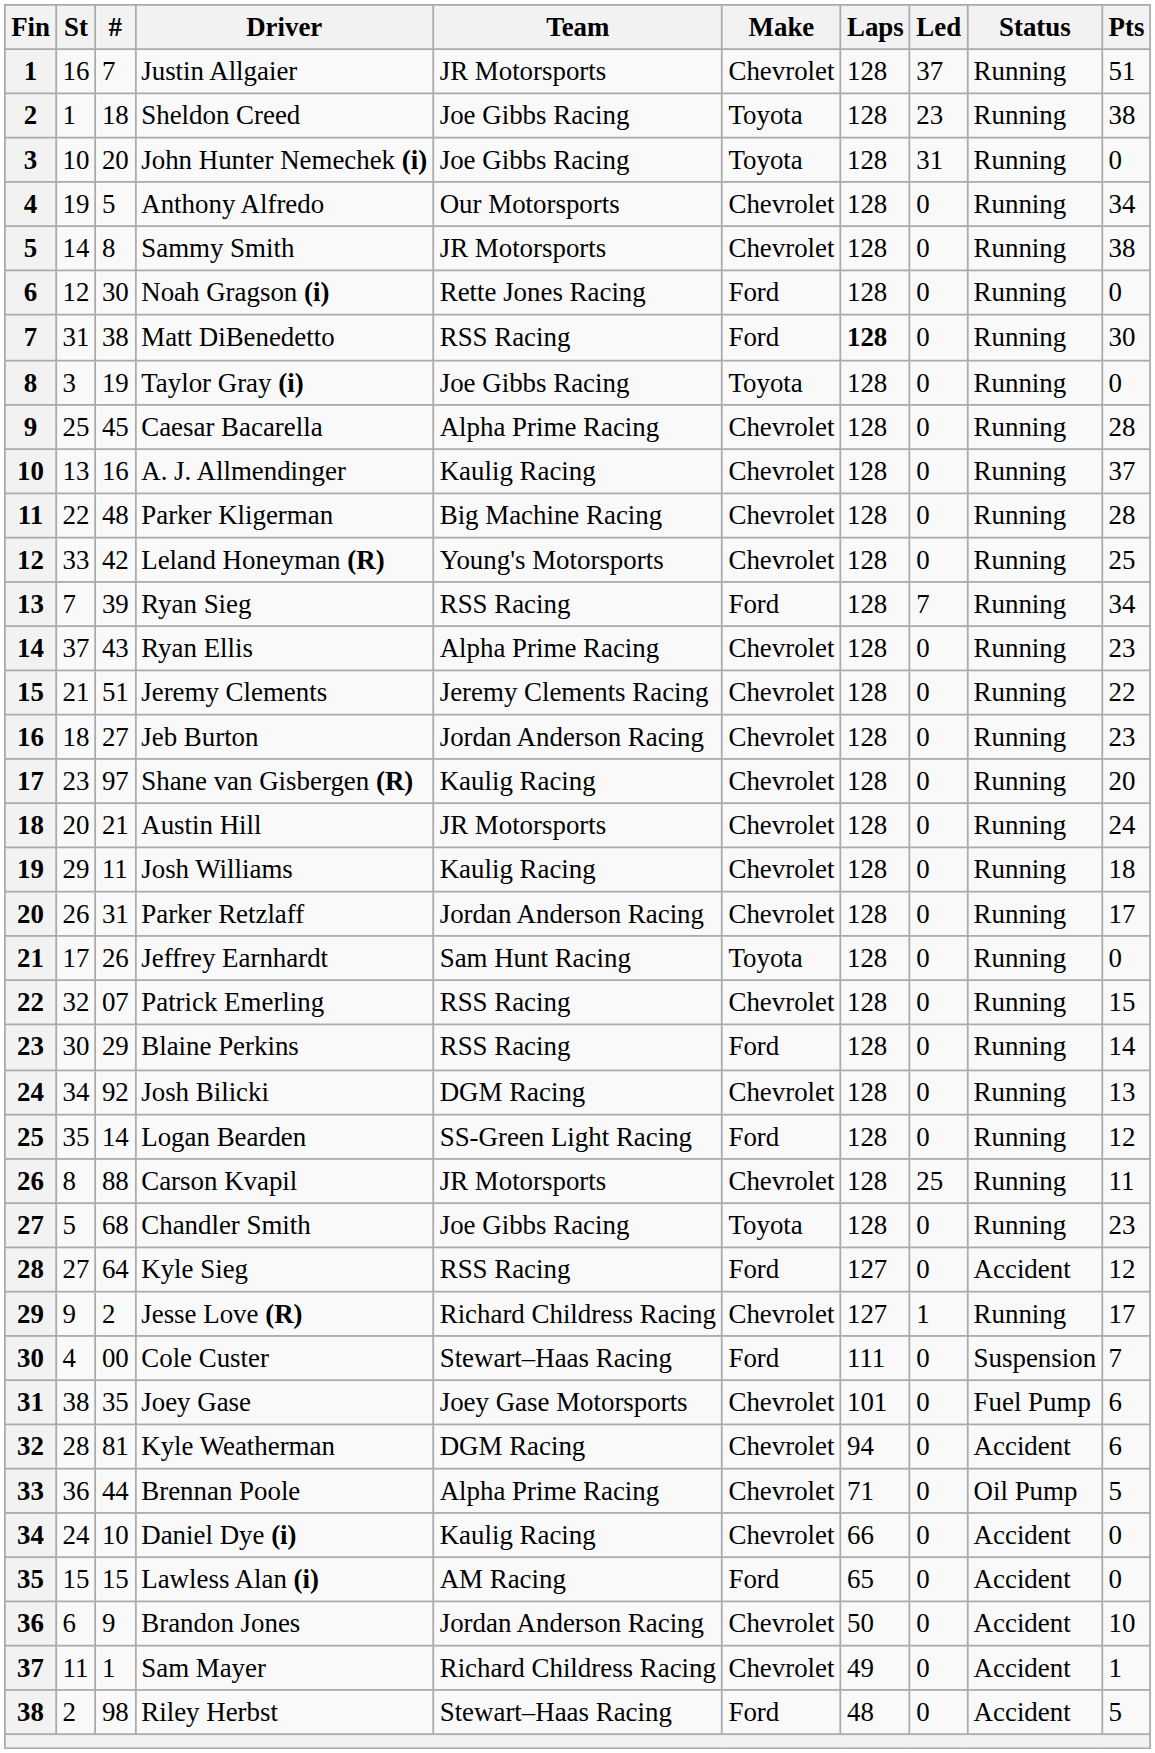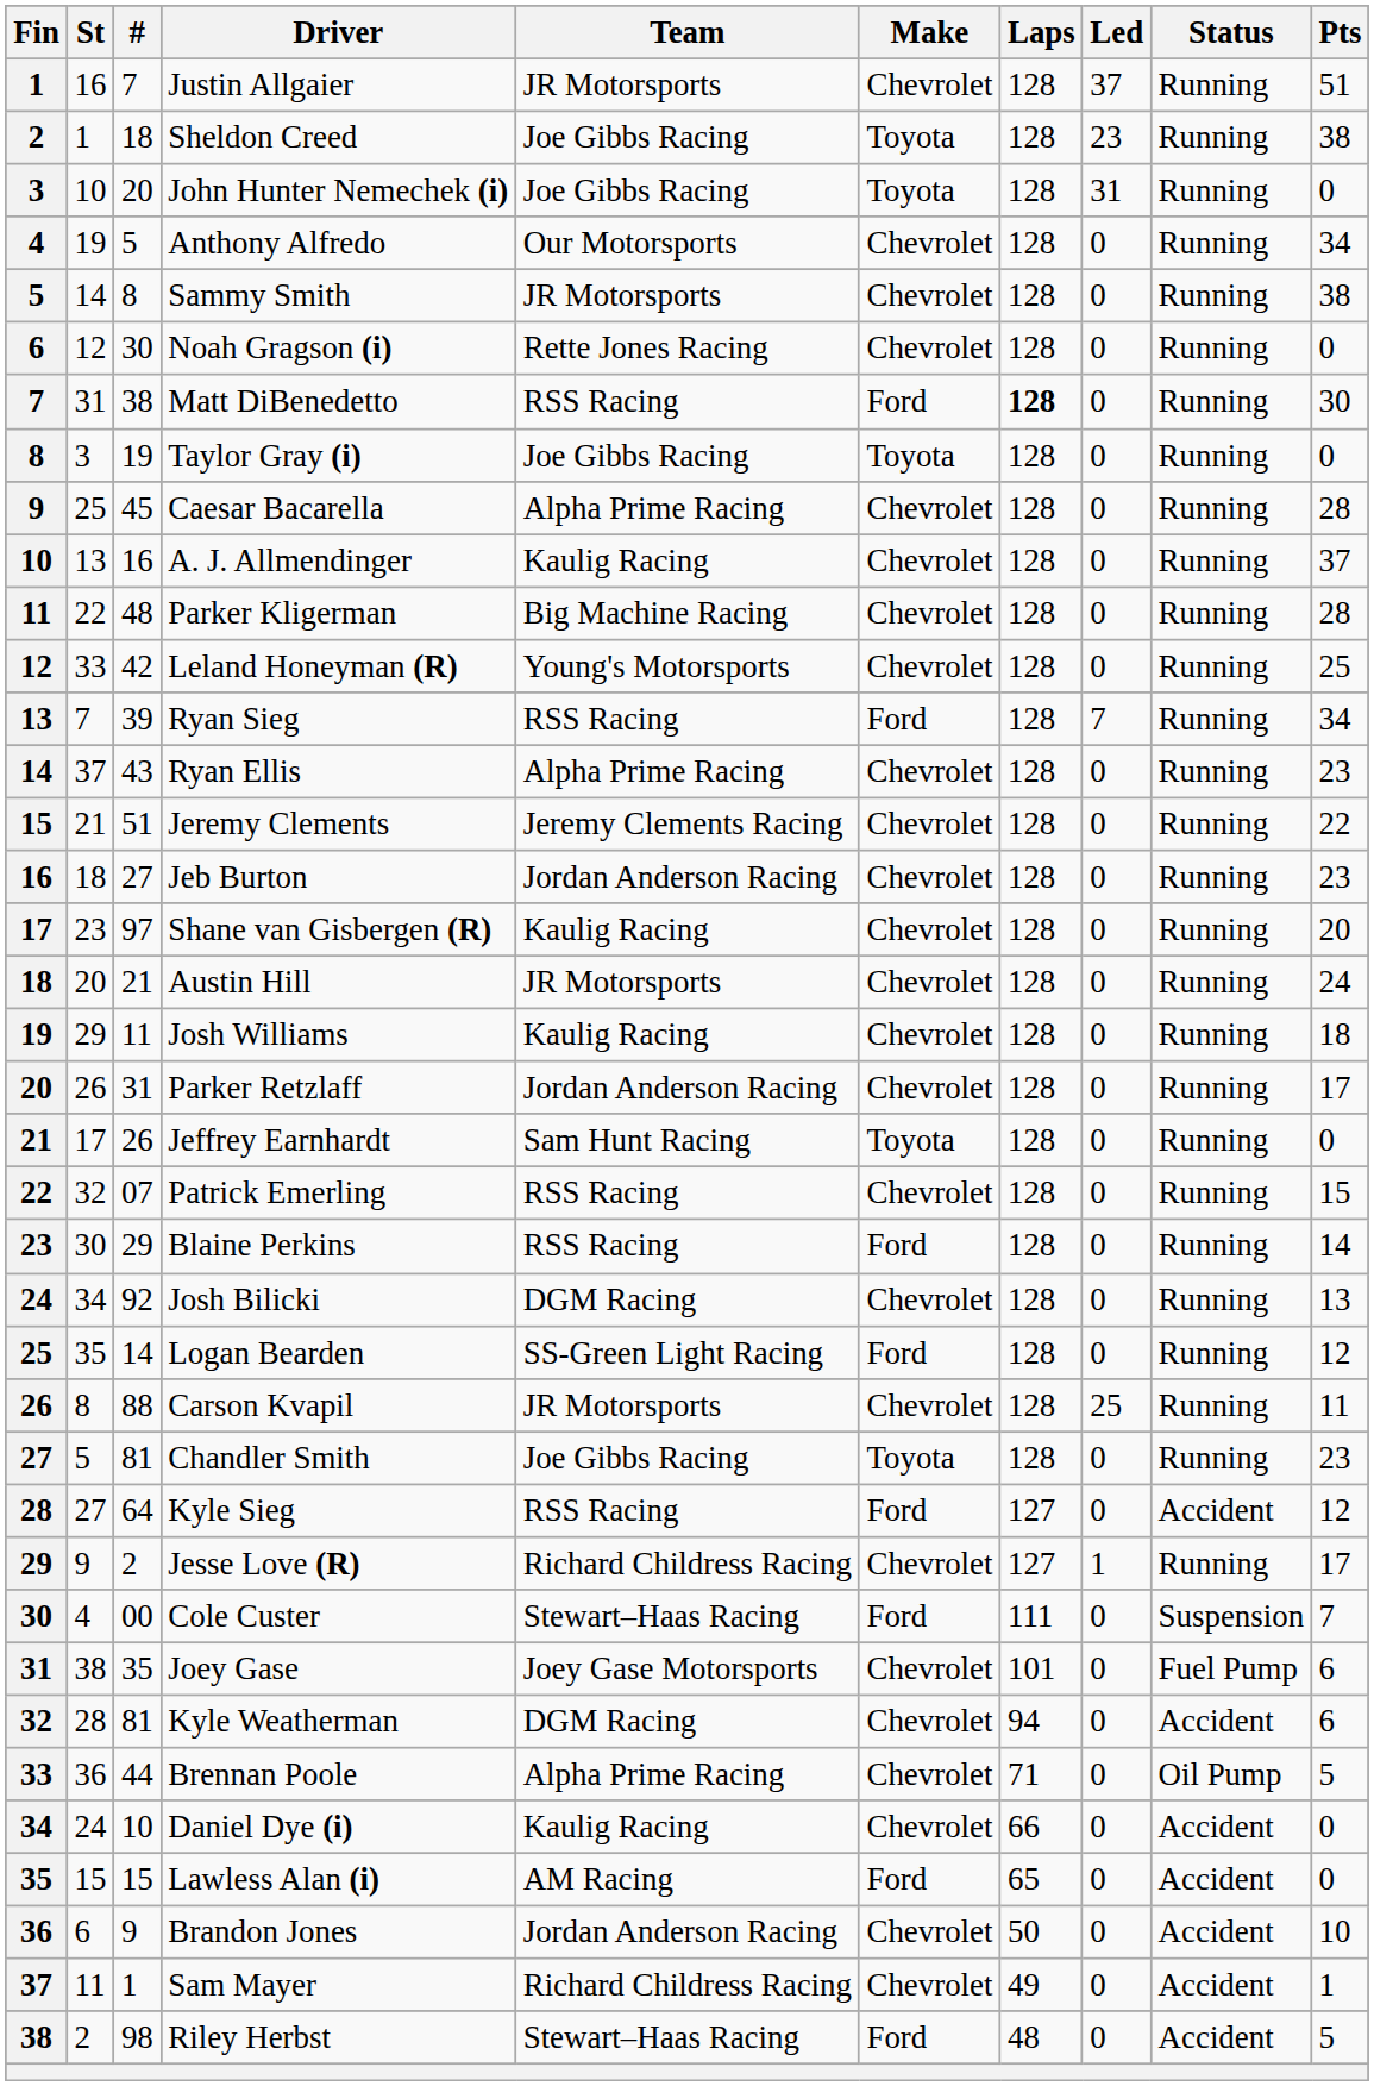Noah Gragson (i) | Make: Ford -> Chevrolet
Chandler Smith | #: 68 -> 81
